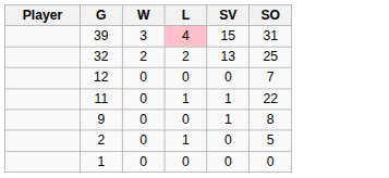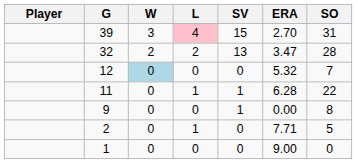+ column: ERA | 2.70 | 3.47 | 5.32 | 6.28 | 0.00 | 7.71 | 9.00
32 | SO: 25 -> 28
12 | W: no background -> lightblue background
